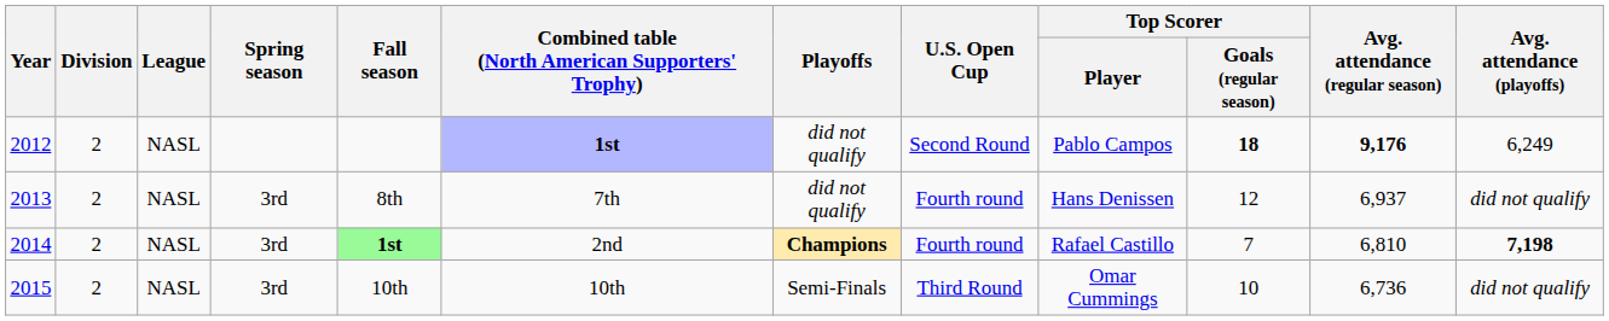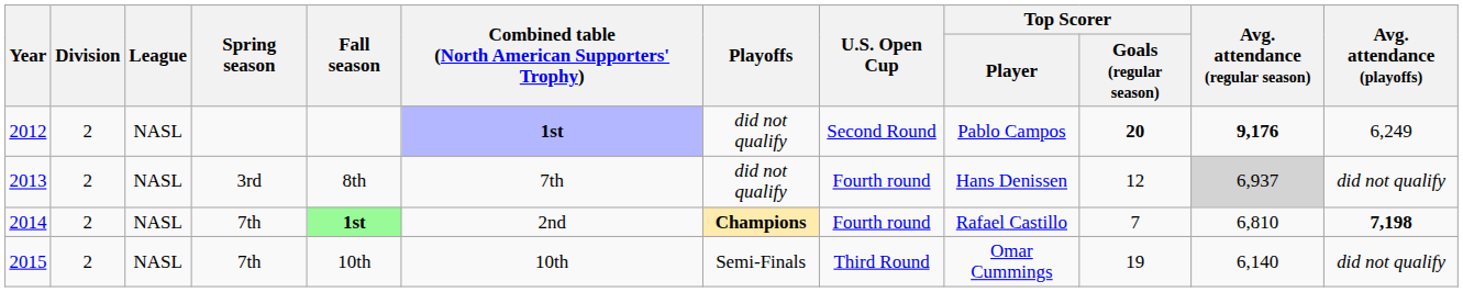2012 | Top Scorer / Goals (regular season): 18 -> 20
2013 | Avg. attendance (regular season): no background -> lightgrey background
2014 | Spring season: 3rd -> 7th
2015 | Spring season: 3rd -> 7th
2015 | Top Scorer / Goals (regular season): 10 -> 19
2015 | Avg. attendance (regular season): 6,736 -> 6,140
